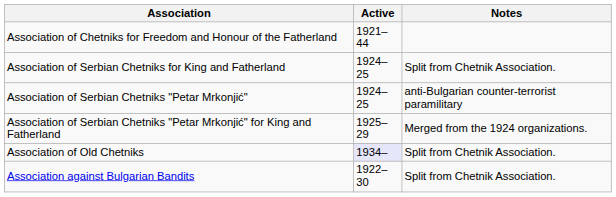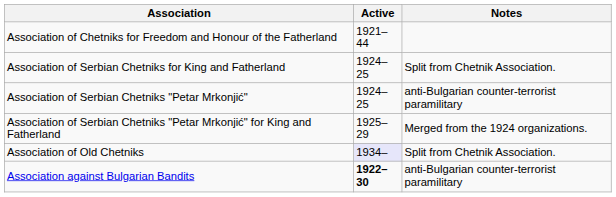Association against Bulgarian Bandits | Active: normal -> bold
Association against Bulgarian Bandits | Notes: Split from Chetnik Association. -> anti-Bulgarian counter-terrorist paramilitary
